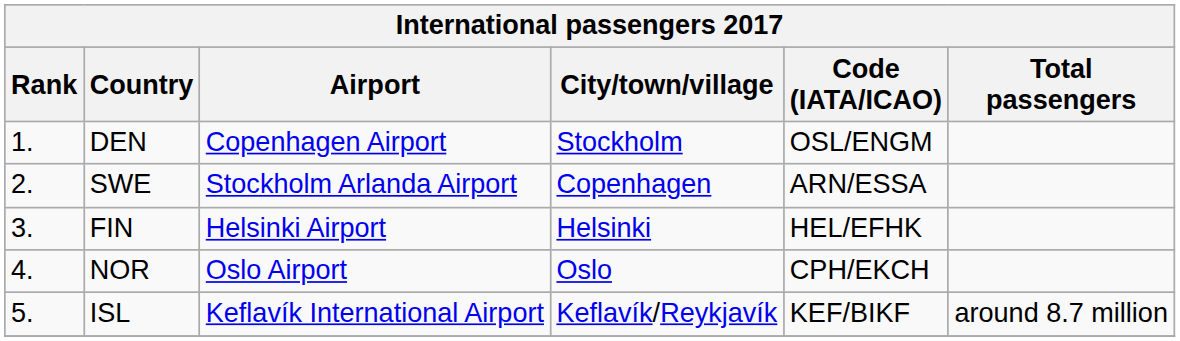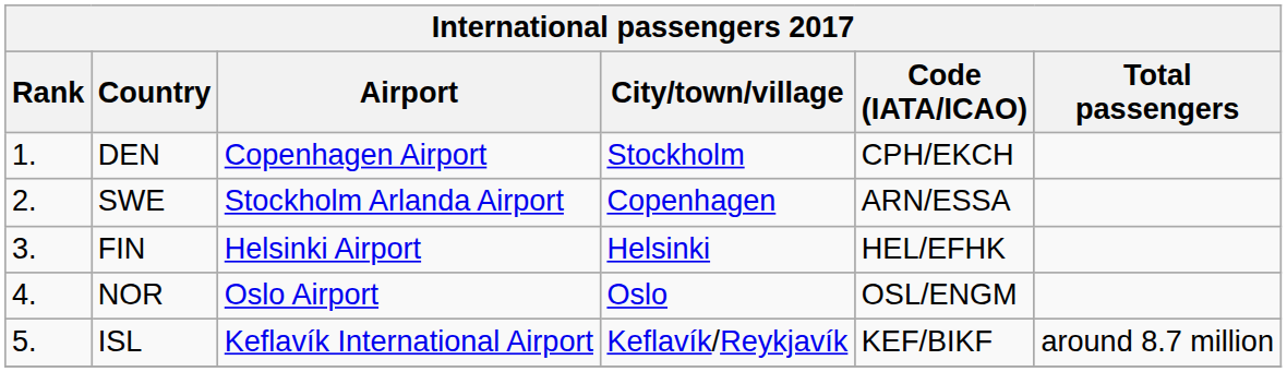DEN | Code (IATA/ICAO): OSL/ENGM -> CPH/EKCH
NOR | Code (IATA/ICAO): CPH/EKCH -> OSL/ENGM
